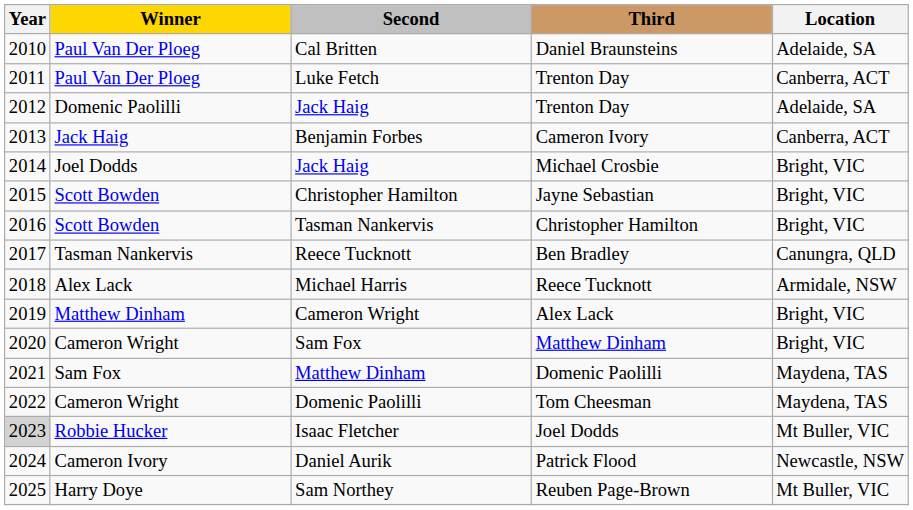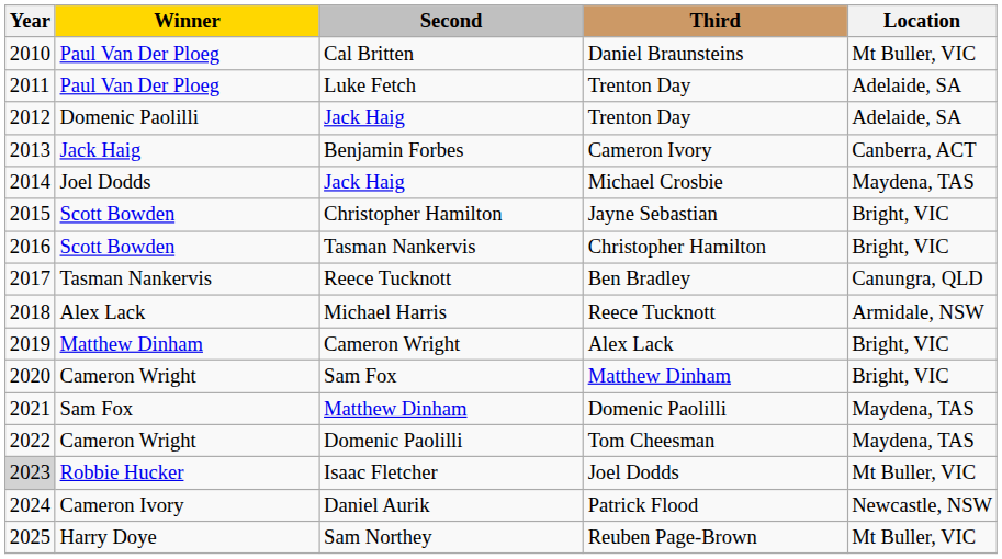Cal Britten | Location: Adelaide, SA -> Mt Buller, VIC
Luke Fetch | Location: Canberra, ACT -> Adelaide, SA
Jack Haig / Michael Crosbie | Location: Bright, VIC -> Maydena, TAS
